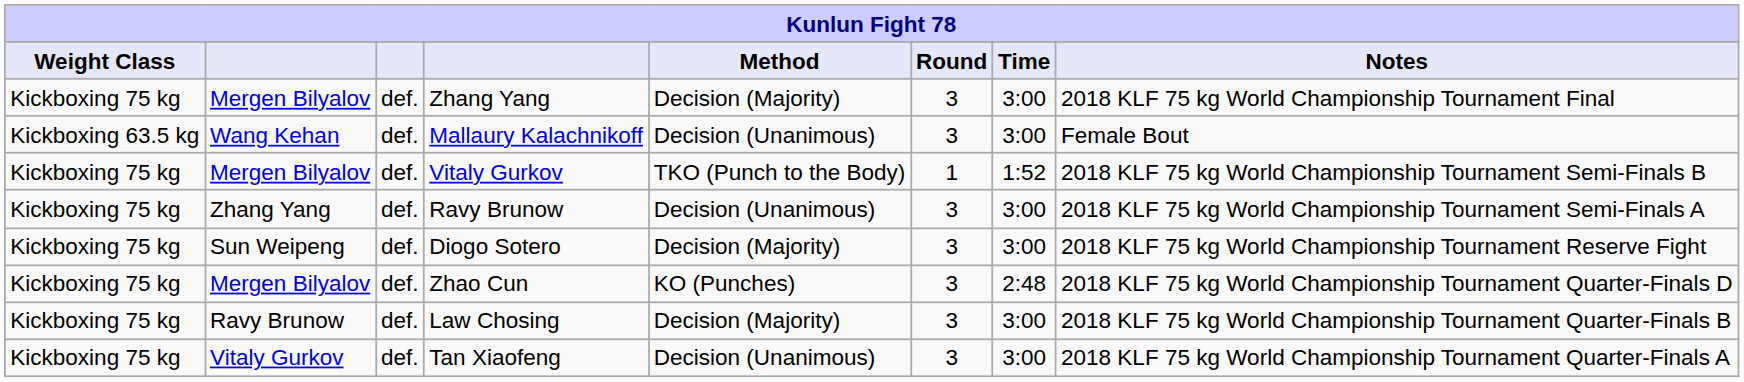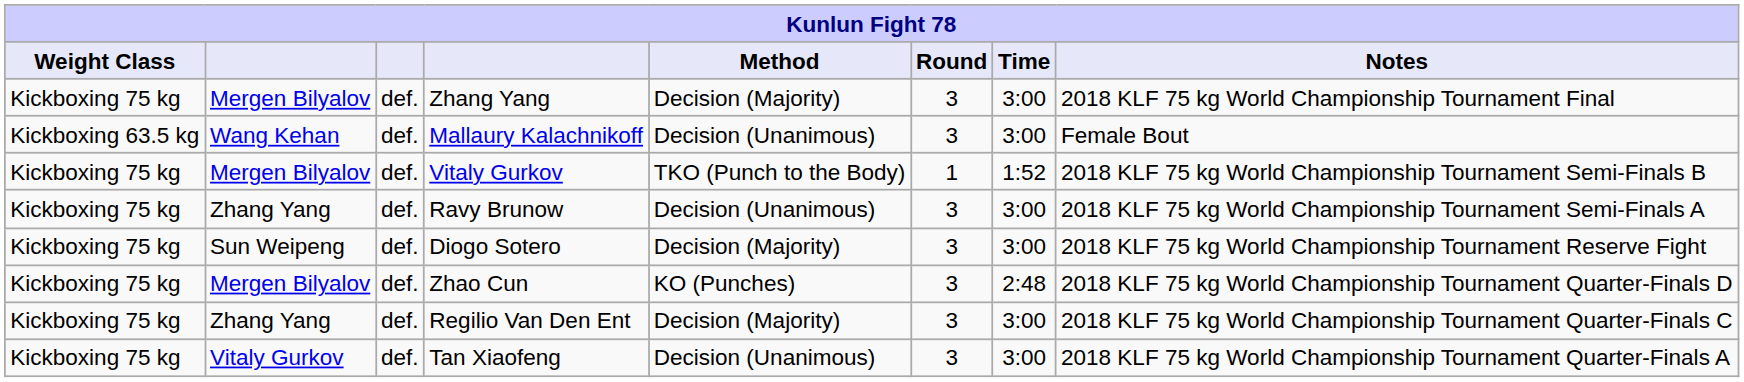+ row: Kickboxing 75 kg | Zhang Yang | def. | Regilio Van Den Ent | Decision (Majority) | 3 | 3:00 | 2018 KLF 75 kg World Championship Tournament Quarter-Finals C
- row: Kickboxing 75 kg | Ravy Brunow | def. | Law Chosing | Decision (Majority) | 3 | 3:00 | 2018 KLF 75 kg World Championship Tournament Quarter-Finals B
